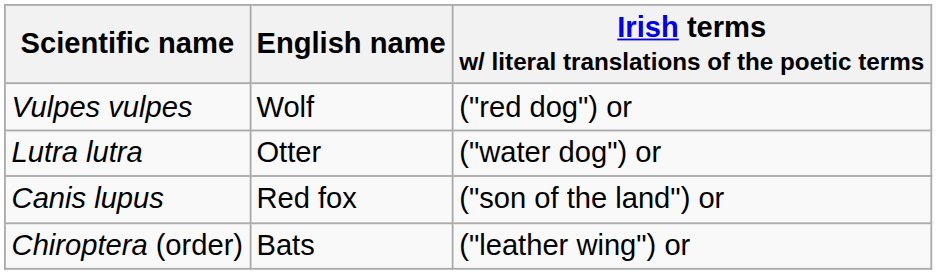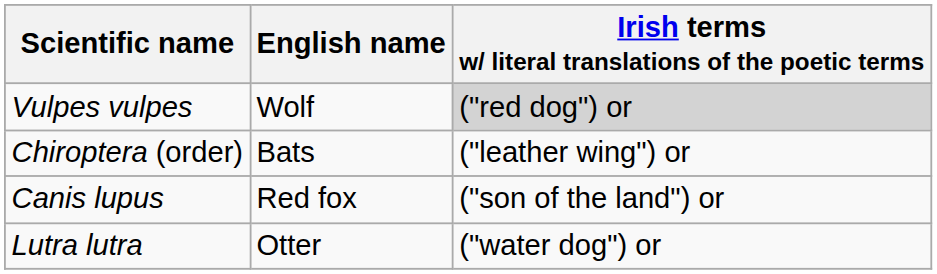Vulpes vulpes | Irish terms w/ literal translations of the poetic terms: no background -> lightgrey background
rows swapped: Lutra lutra <-> Chiroptera (order)
